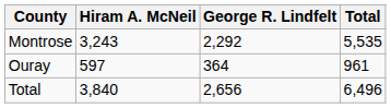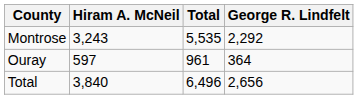columns swapped: George R. Lindfelt <-> Total
